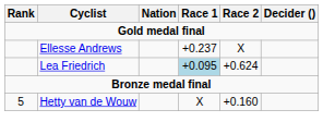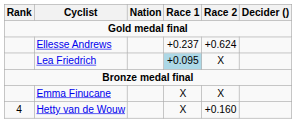Ellesse Andrews | Race 2: X -> +0.624
Lea Friedrich | Race 2: +0.624 -> X
+ row: Emma Finucane | X | X
Hetty van de Wouw | Rank: 5 -> 4
